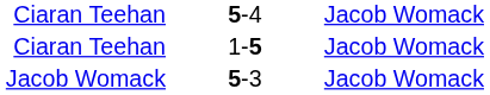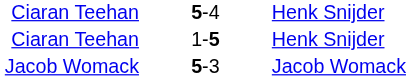5-4 | column 3: Jacob Womack -> Henk Snijder
1-5 | column 3: Jacob Womack -> Henk Snijder
